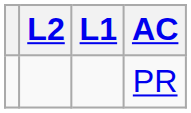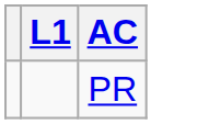- column: L2
